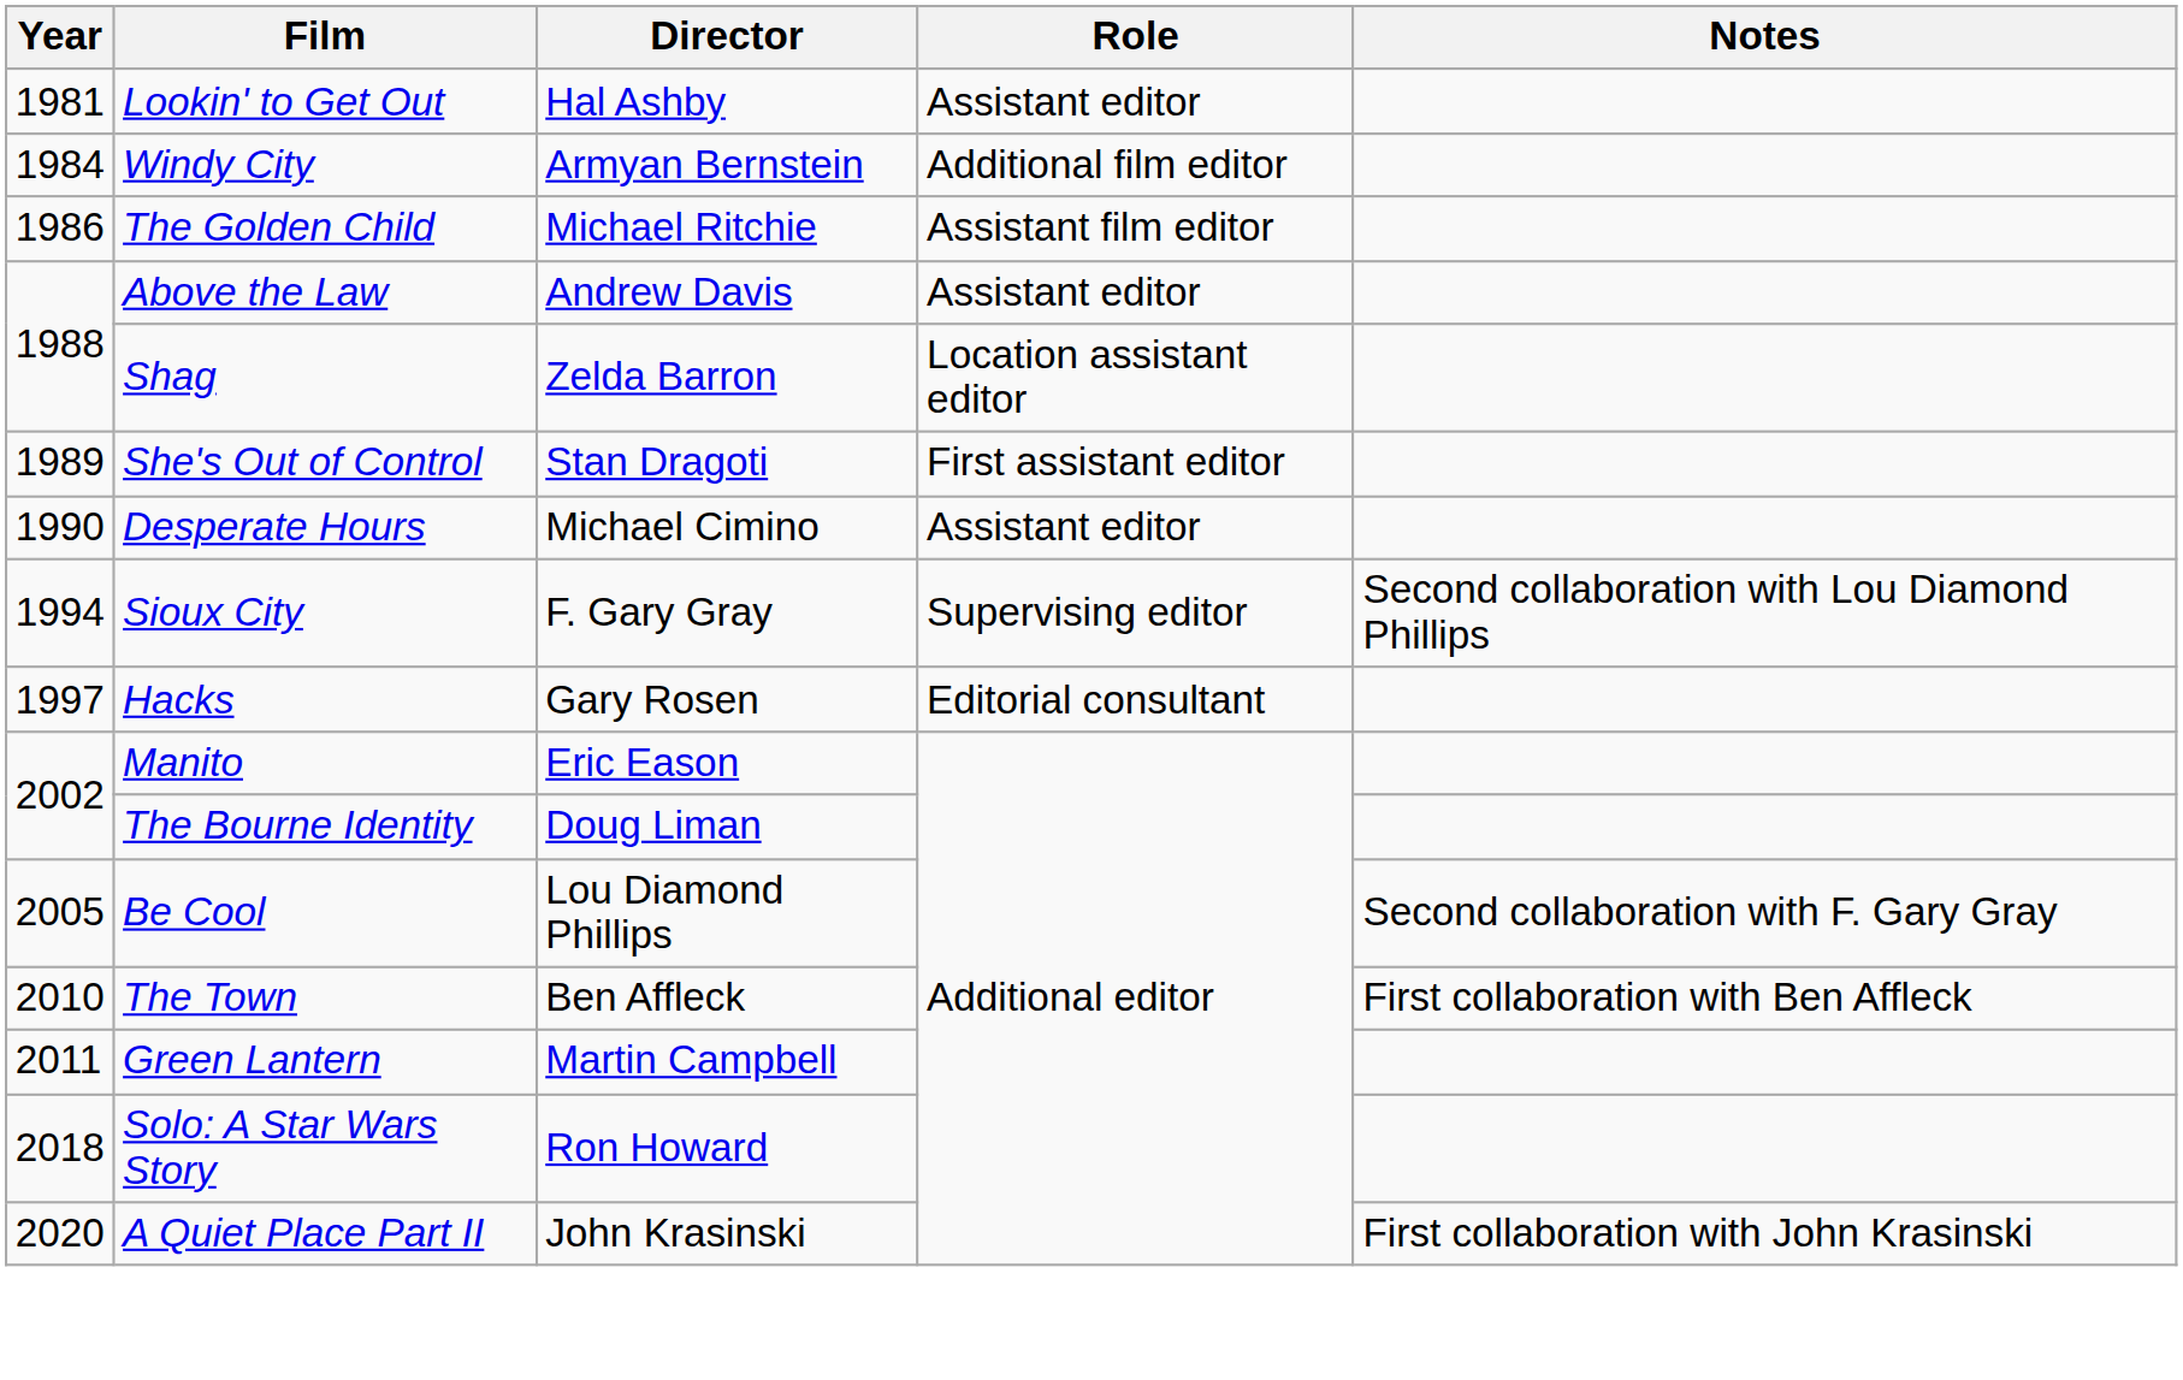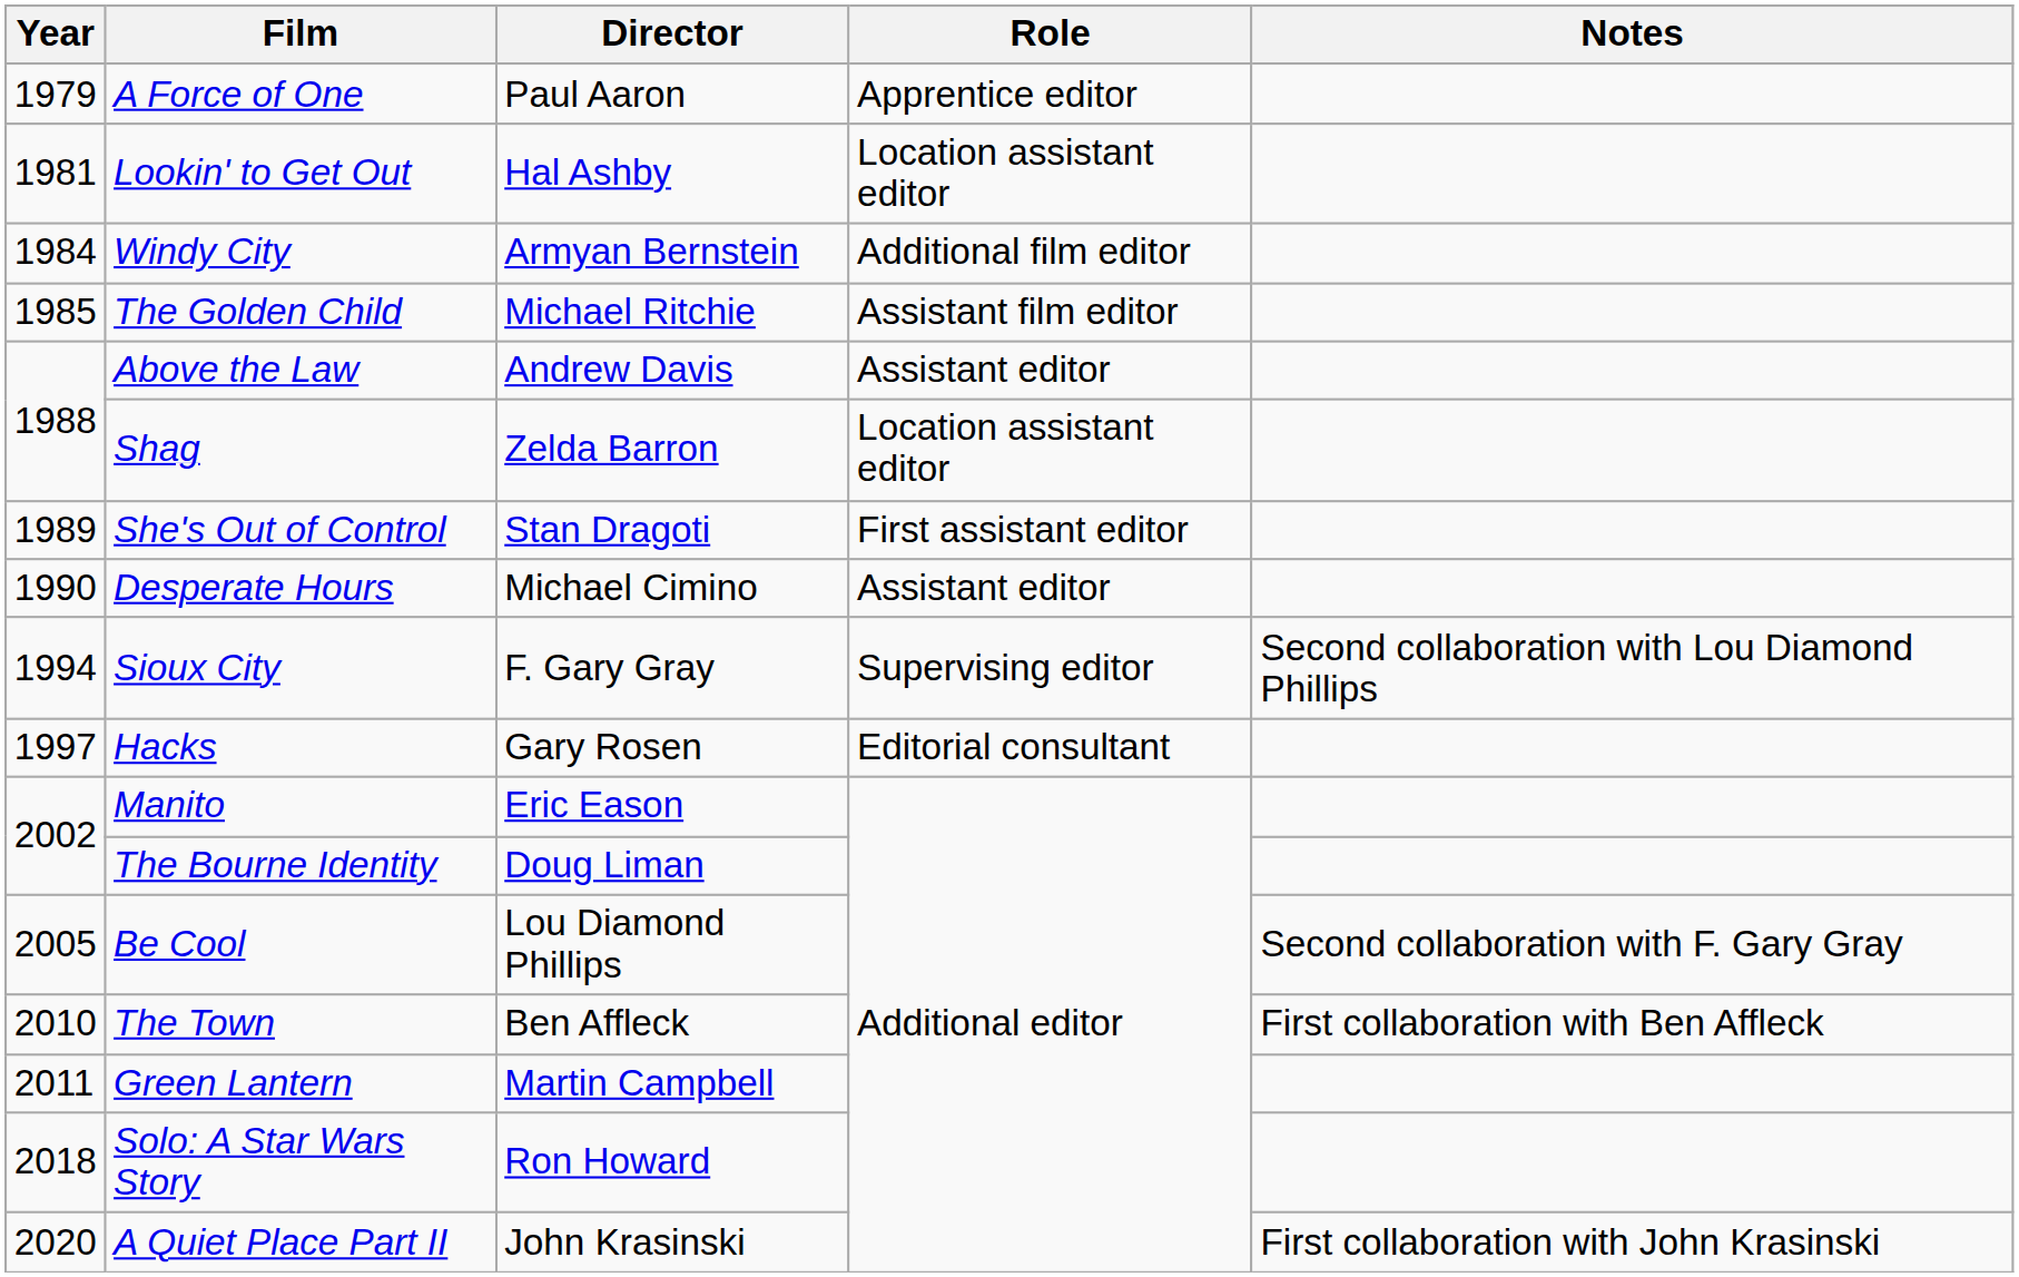+ row: 1979 | A Force of One | Paul Aaron | Apprentice editor
Lookin' to Get Out | Role: Assistant editor -> Location assistant editor
The Golden Child | Year: 1986 -> 1985
